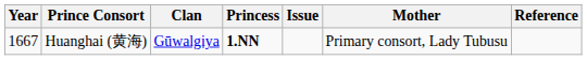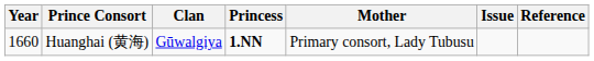columns swapped: Mother <-> Issue
Huanghai (黄海) | Year: 1667 -> 1660
